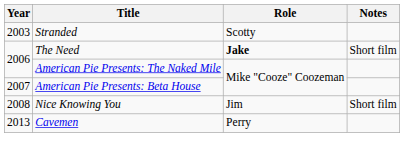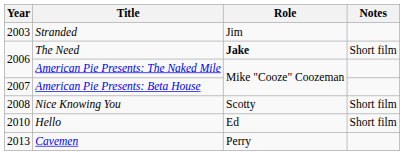Stranded | Role: Scotty -> Jim
Nice Knowing You | Role: Jim -> Scotty
+ row: 2010 | Hello | Ed | Short film
